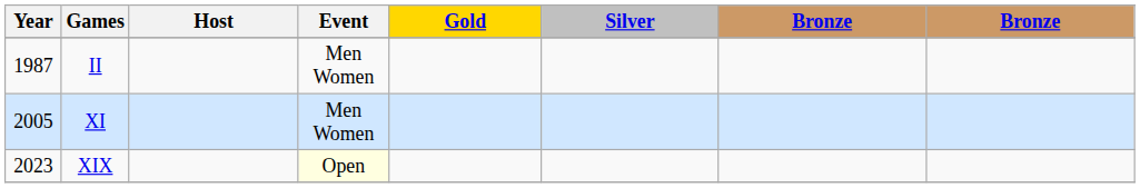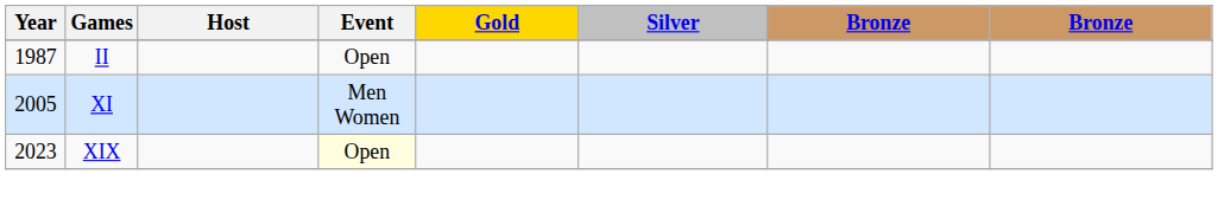II | Event: Men Women -> Open
